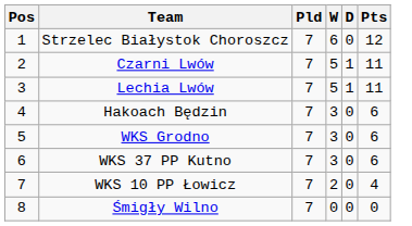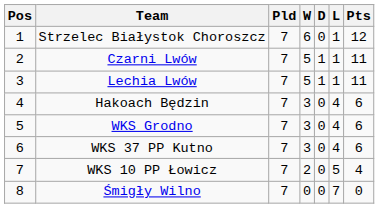+ column: L | 1 | 1 | 1 | 4 | 4 | 4 | 5 | 7
